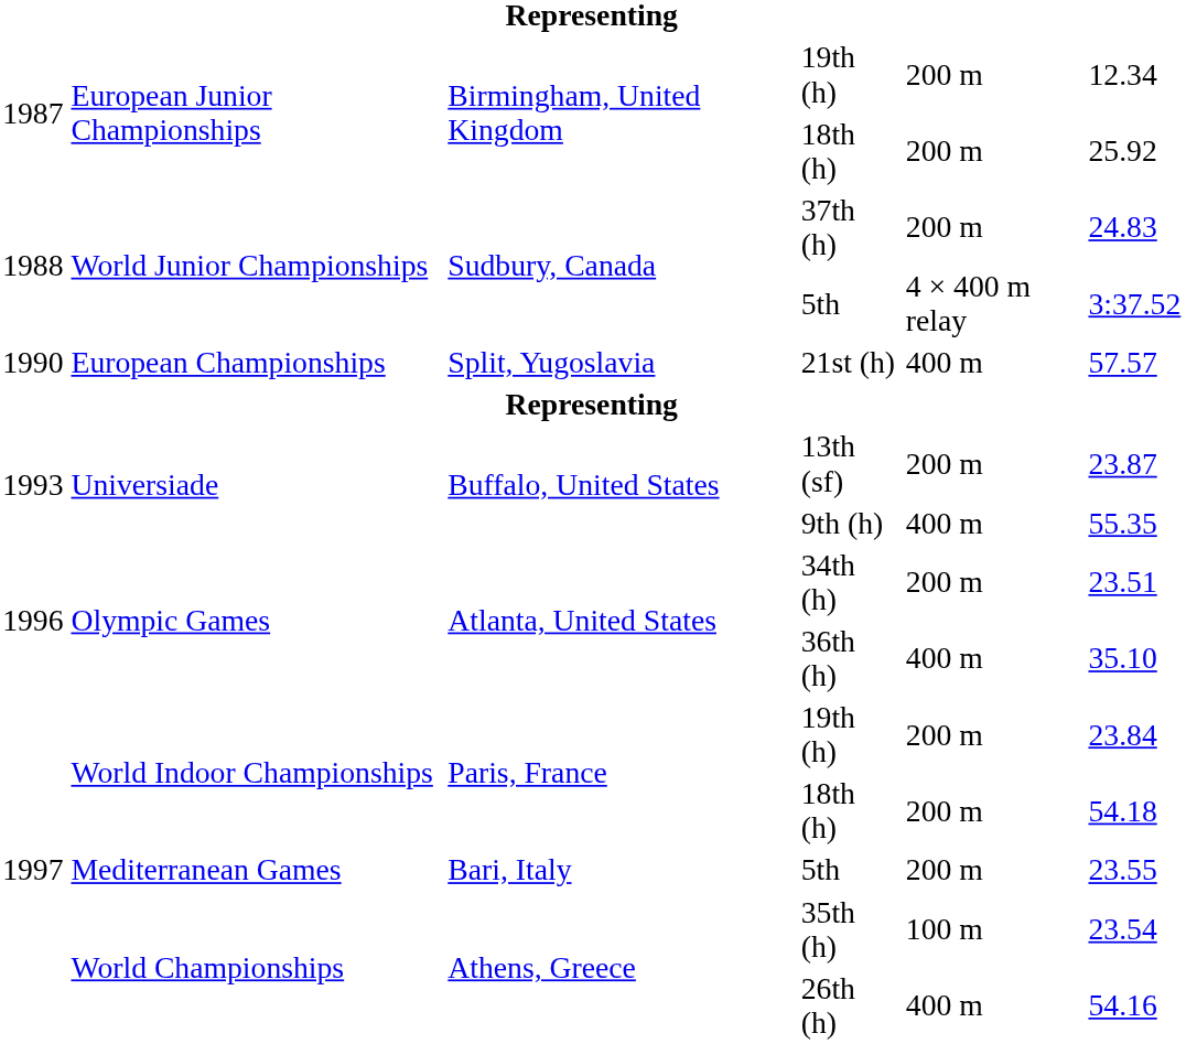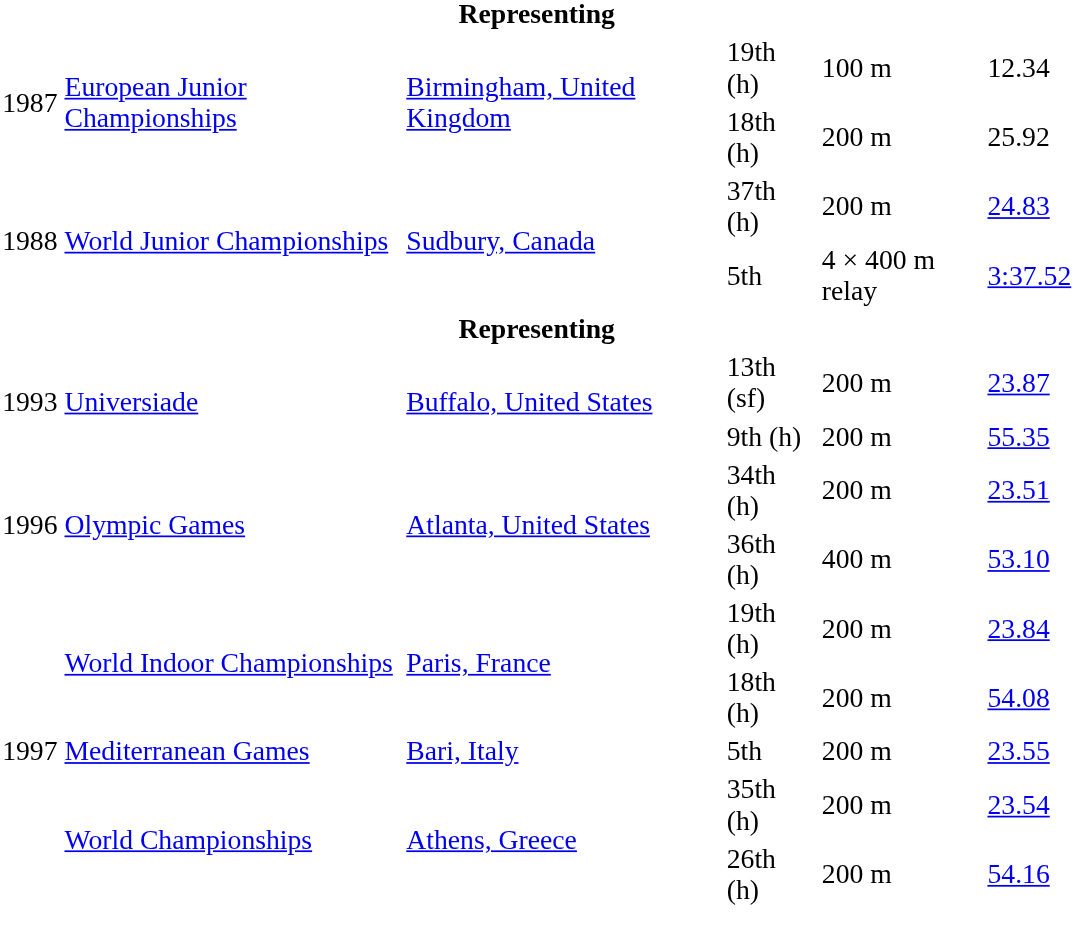European Junior Championships / 19th (h) | column 5: 200 m -> 100 m
- row: 1990 | European Championships | Split, Yugoslavia | 21st (h) | 400 m | 57.57
9th (h) | column 5: 400 m -> 200 m
36th (h) | column 6: 35.10 -> 53.10
World Indoor Championships / 18th (h) | column 6: 54.18 -> 54.08
35th (h) | column 5: 100 m -> 200 m
26th (h) | column 5: 400 m -> 200 m
